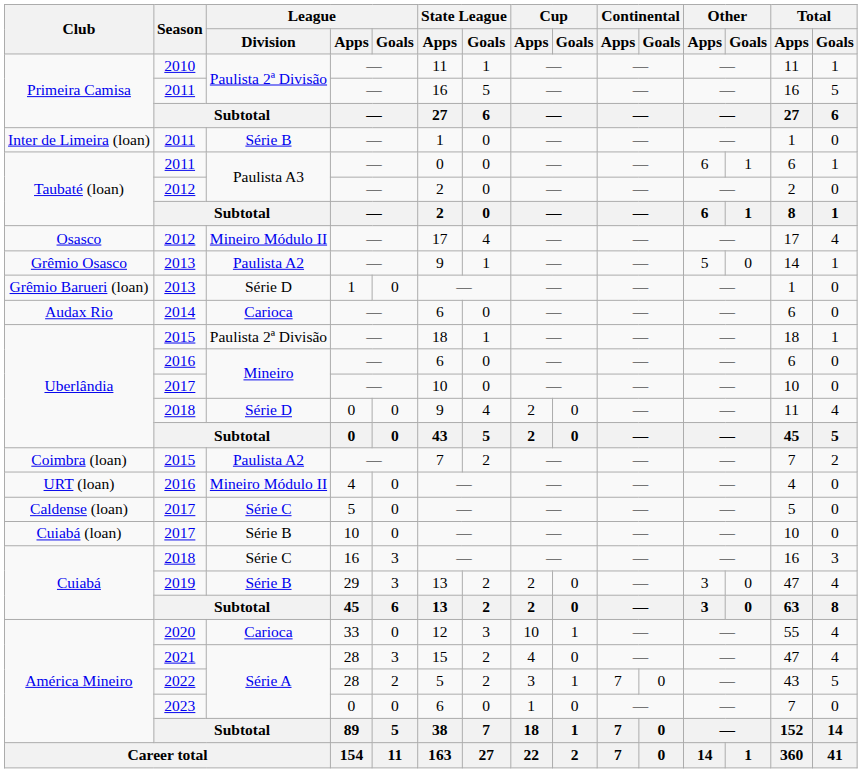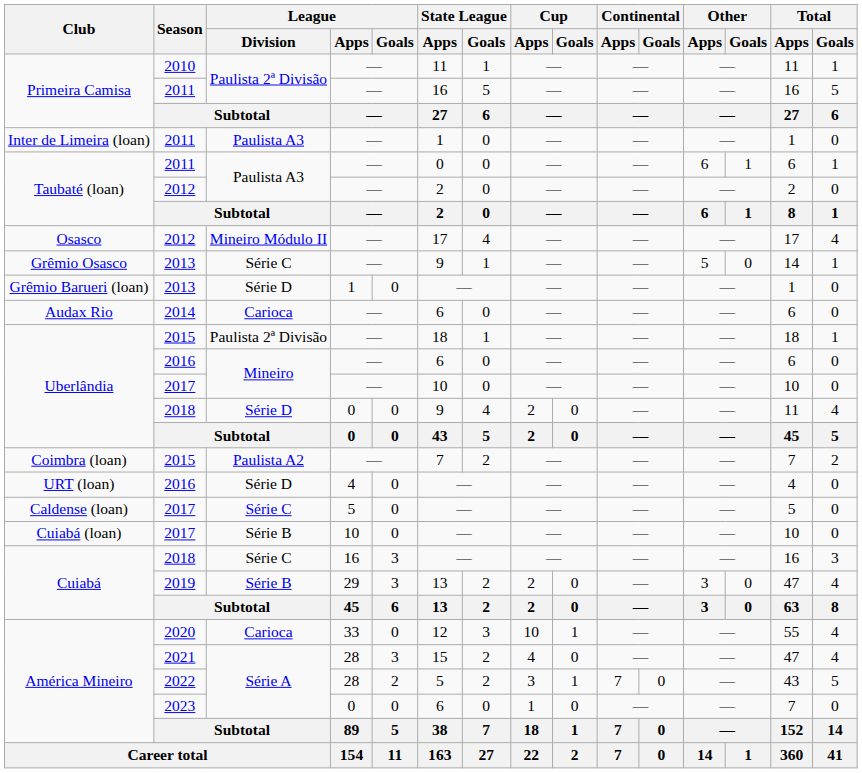Inter de Limeira (loan) | League / Division: Série B -> Paulista A3
Grêmio Osasco | League / Division: Paulista A2 -> Série C
URT (loan) | League / Division: Mineiro Módulo II -> Série D
